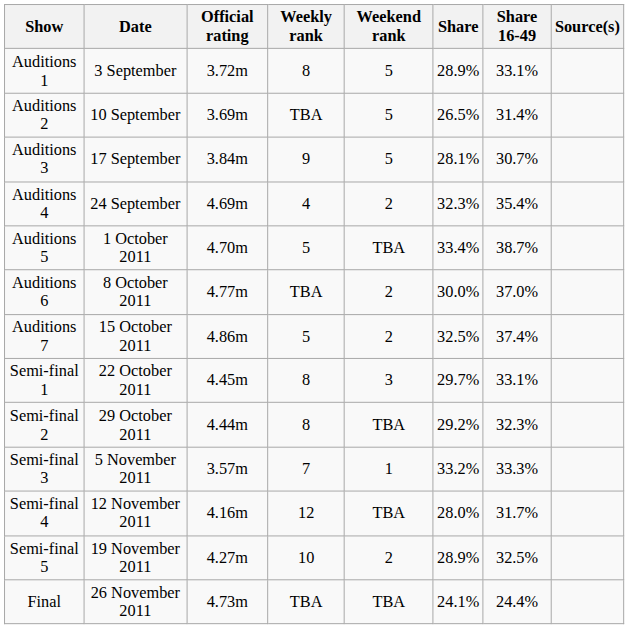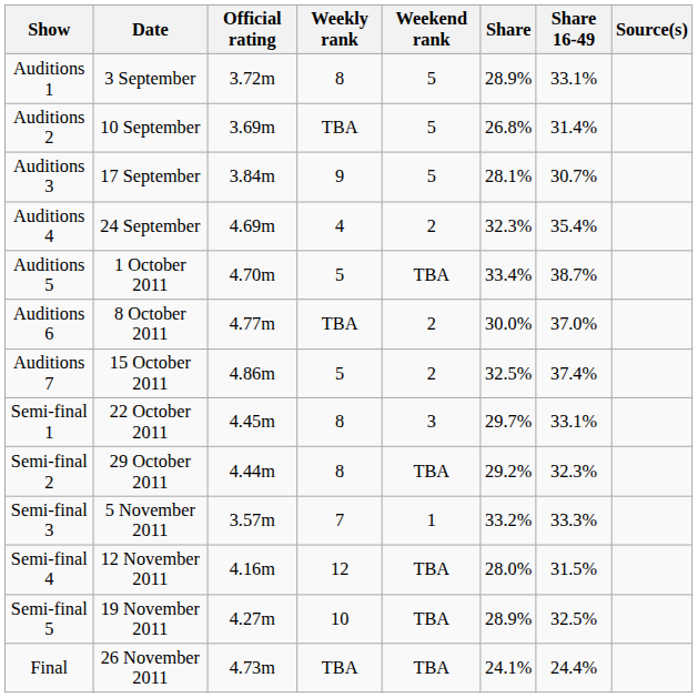Auditions 2 | Share: 26.5% -> 26.8%
Semi-final 4 | Share 16-49: 31.7% -> 31.5%
Semi-final 5 | Weekend rank: 2 -> TBA
